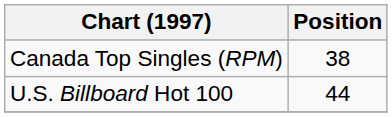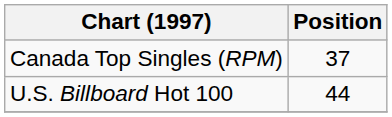Canada Top Singles (RPM) | Position: 38 -> 37
